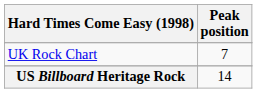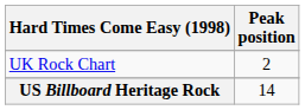UK Rock Chart | Peak position: 7 -> 2
